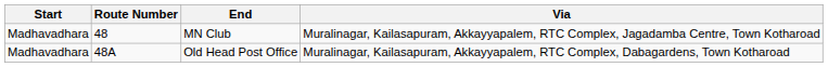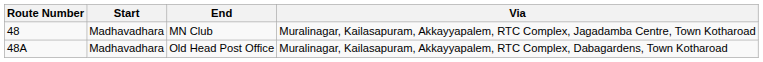columns swapped: Route Number <-> Start
